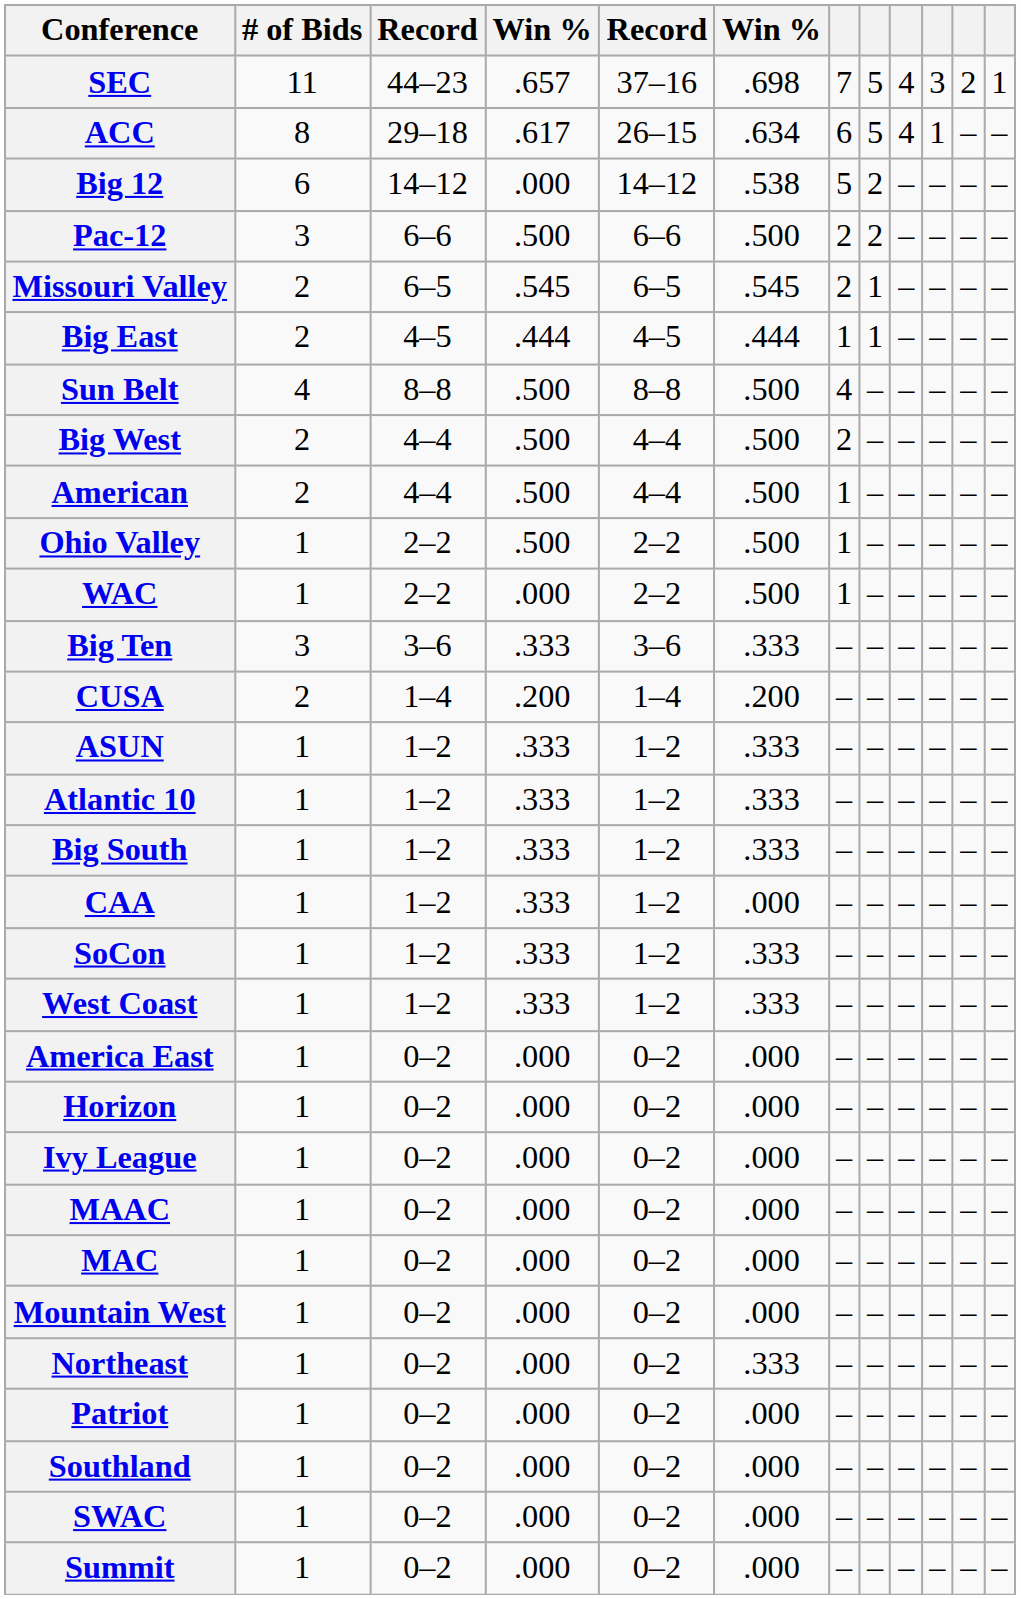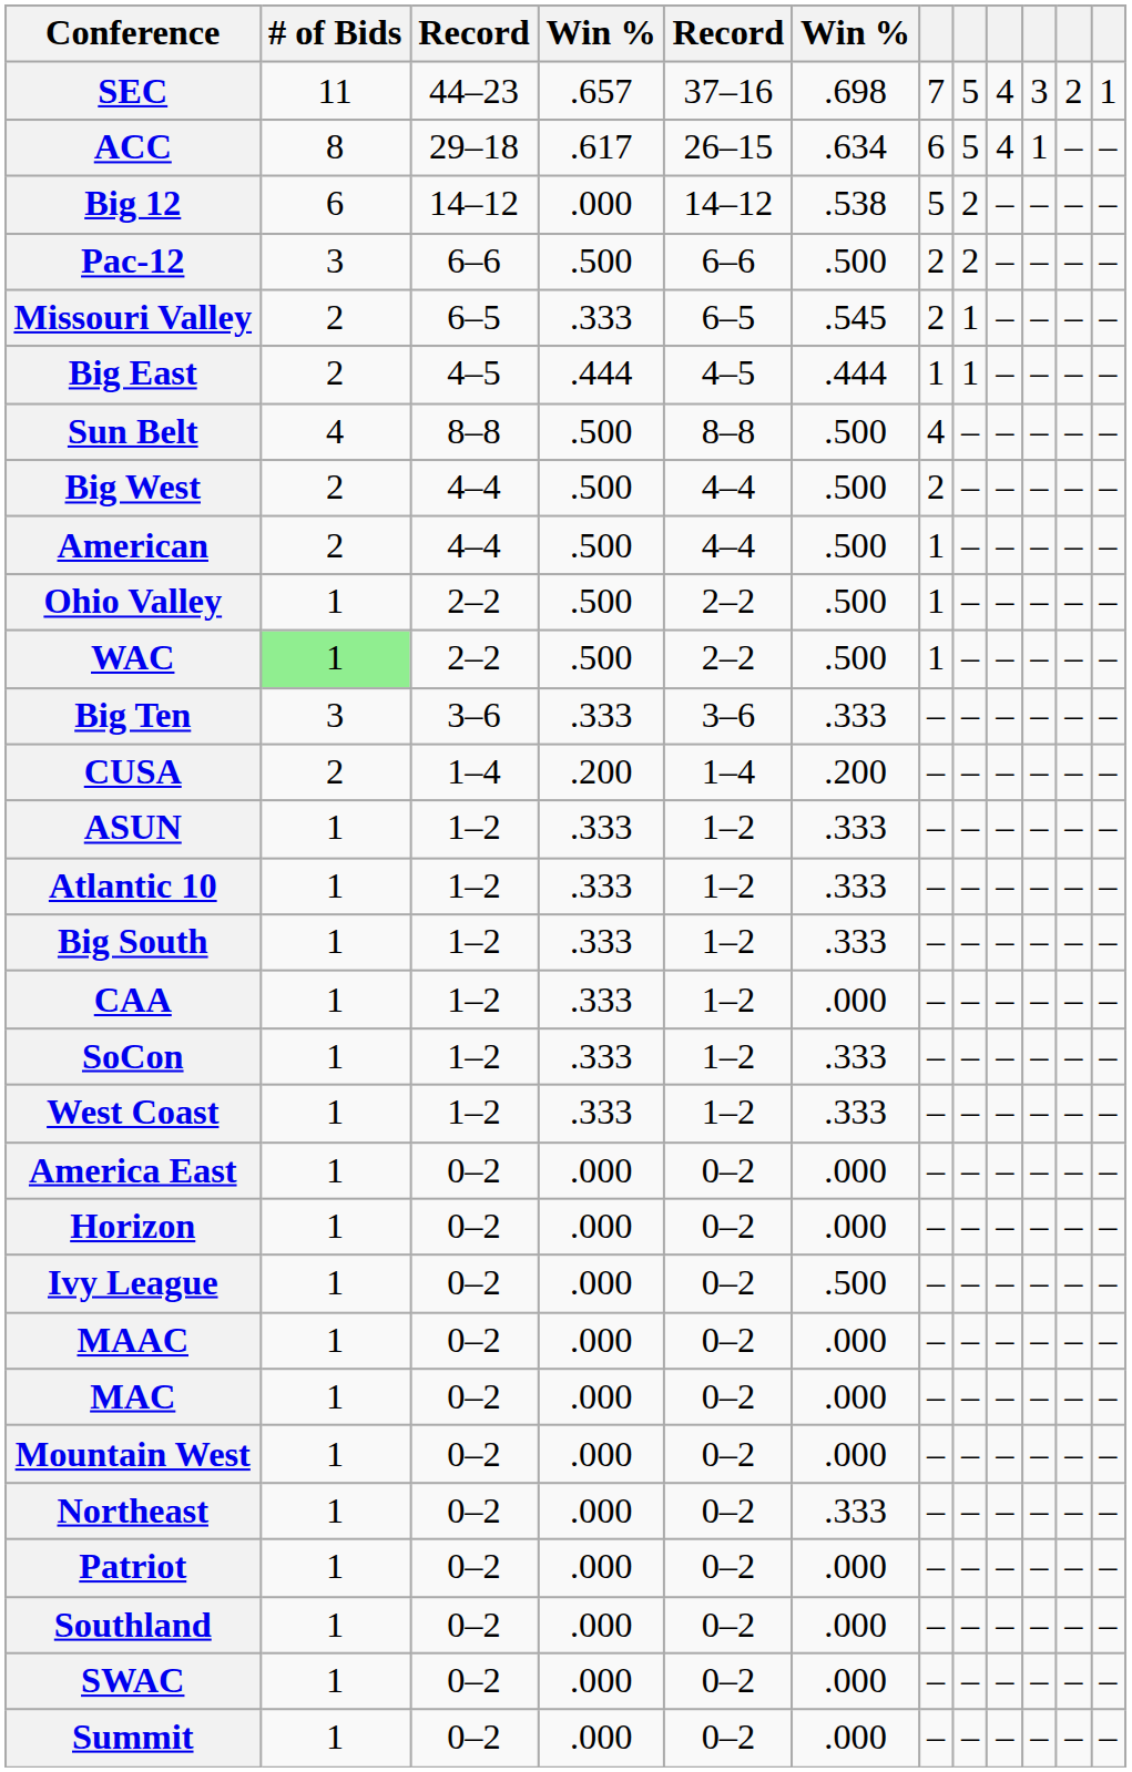Missouri Valley | column 4: .545 -> .333
WAC | # of Bids: no background -> lightgreen background
WAC | column 4: .000 -> .500
Ivy League | column 6: .000 -> .500
